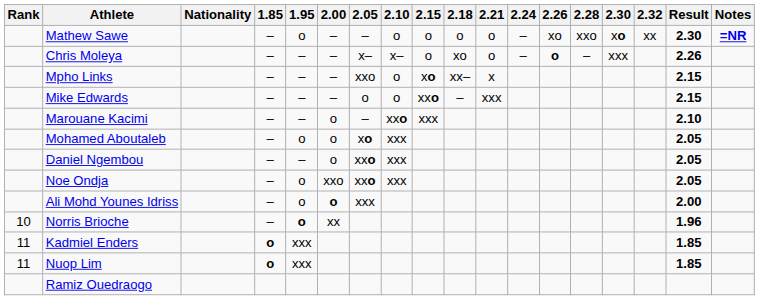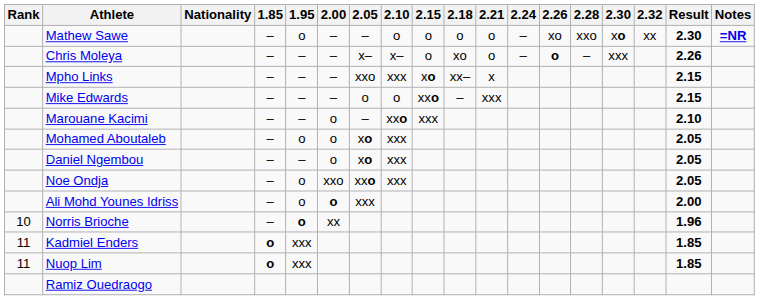Mpho Links | 2.10: o -> xxx
Daniel Ngembou | 2.05: xxo -> xo
